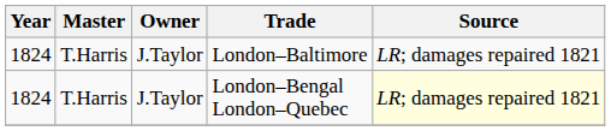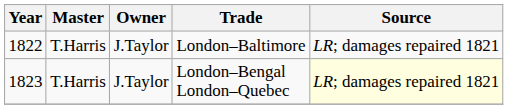London–Baltimore | Year: 1824 -> 1822
London–Bengal London–Quebec | Year: 1824 -> 1823
